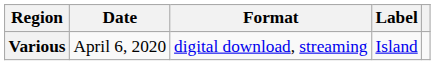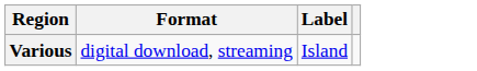- column: Date | April 6, 2020
